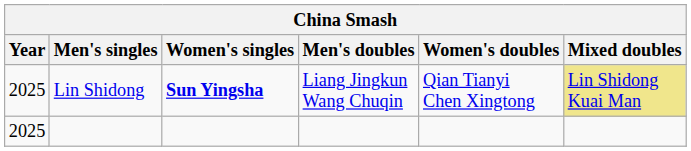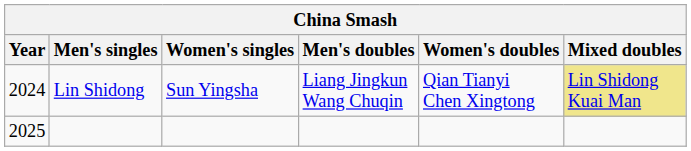Lin Shidong | Year: 2025 -> 2024
Lin Shidong | Women's singles: bold -> normal
